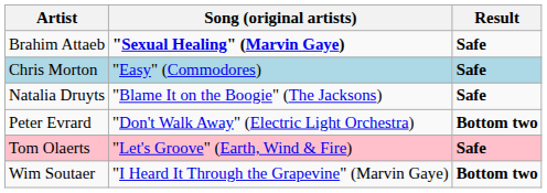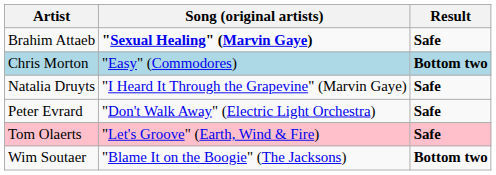Chris Morton | Result: Safe -> Bottom two
Natalia Druyts | Song (original artists): "Blame It on the Boogie" (The Jacksons) -> "I Heard It Through the Grapevine" (Marvin Gaye)
Peter Evrard | Result: Bottom two -> Safe
Wim Soutaer | Song (original artists): "I Heard It Through the Grapevine" (Marvin Gaye) -> "Blame It on the Boogie" (The Jacksons)
